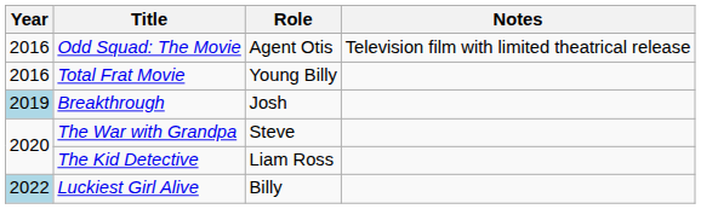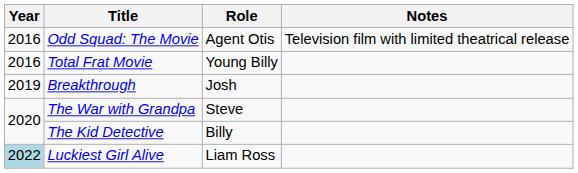Breakthrough | Year: lightblue background -> no background
The Kid Detective | Role: Liam Ross -> Billy
Luckiest Girl Alive | Role: Billy -> Liam Ross
